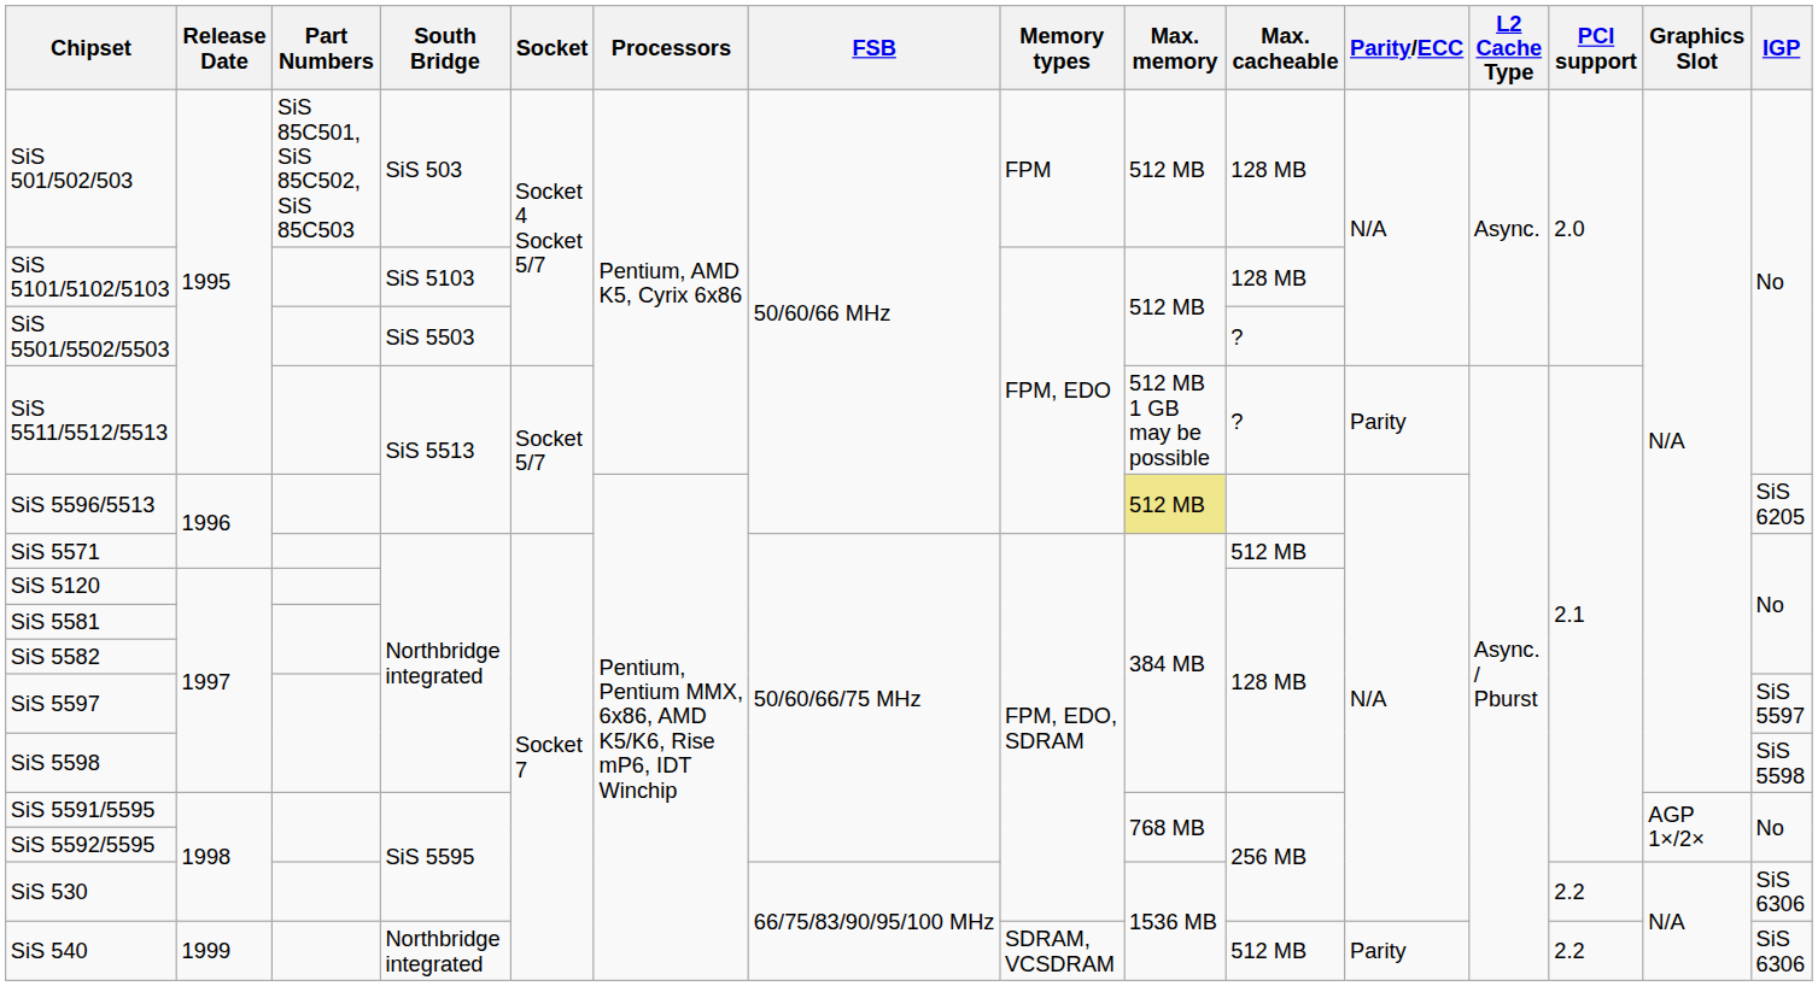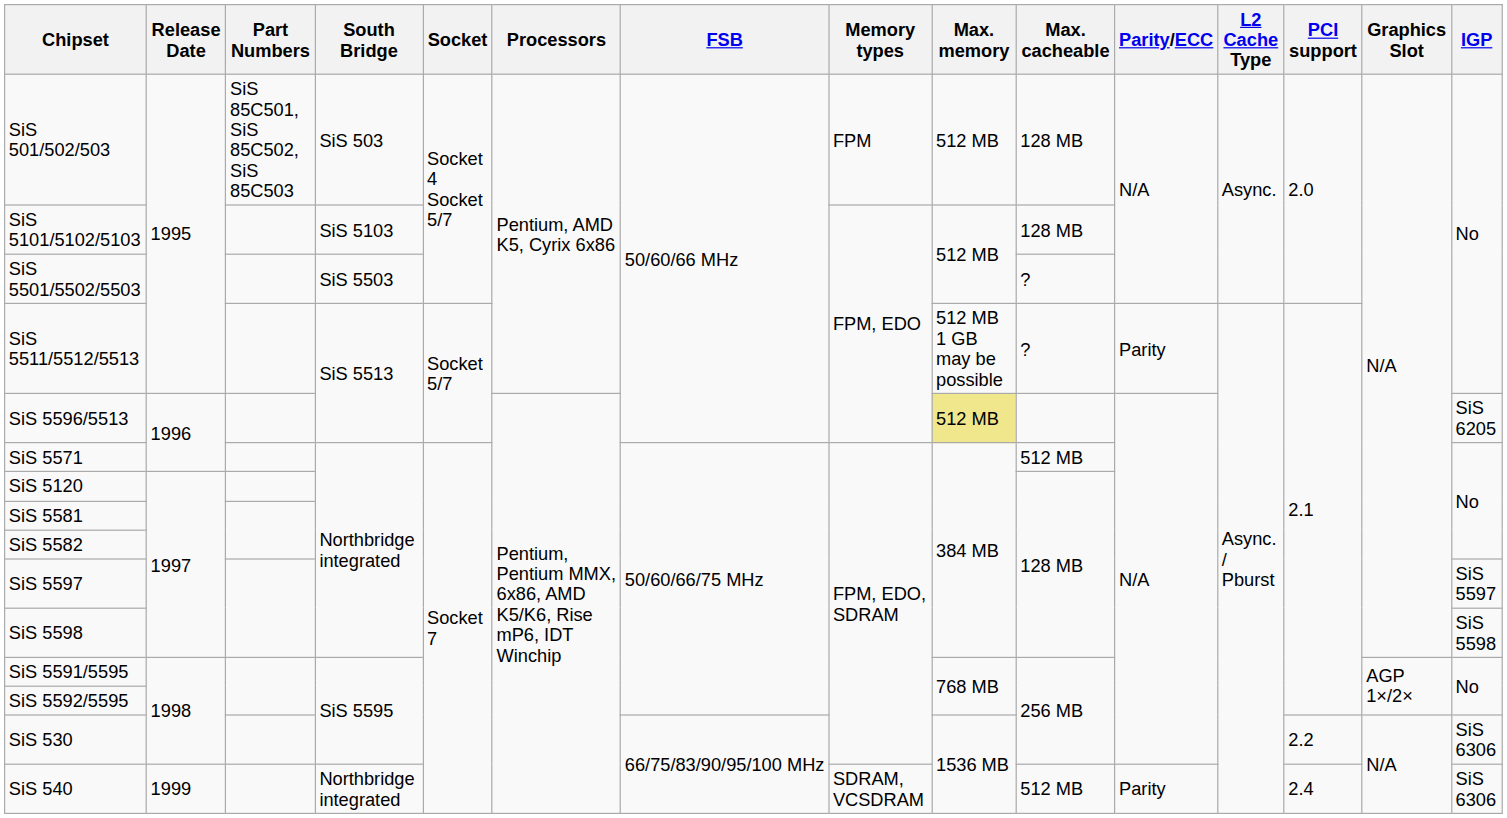SiS 540 | PCI support: 2.2 -> 2.4
